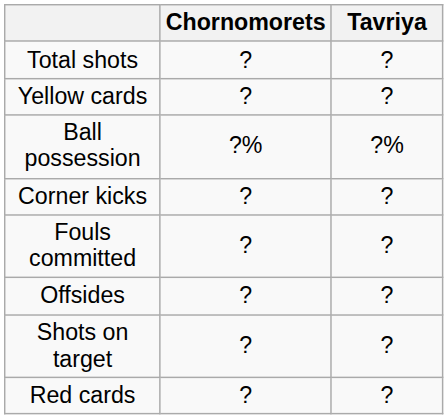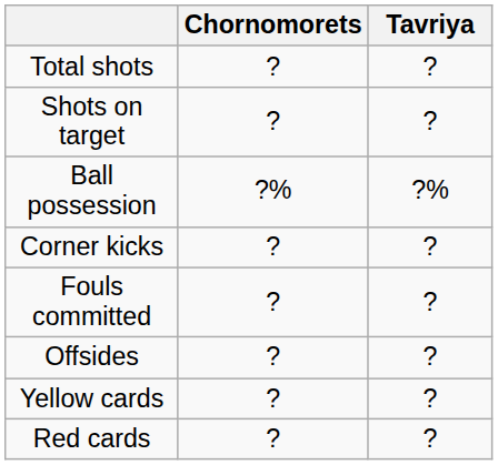rows swapped: Shots on target <-> Yellow cards
